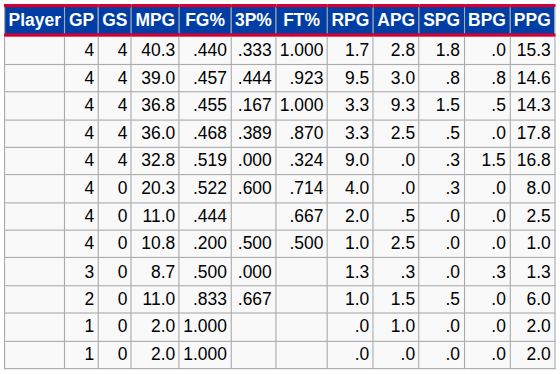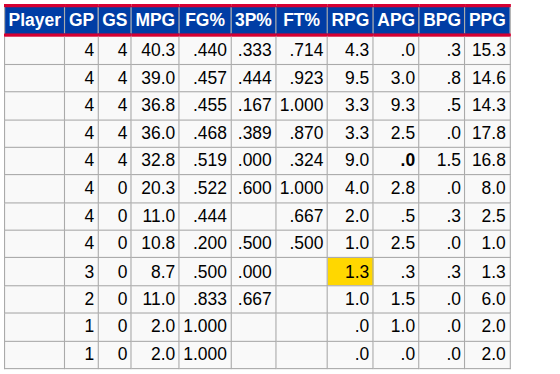- column: SPG | 1.8 | .8 | 1.5 | .5 | .3 | .3 | .0 | .0 | .0 | .5 | .0 | .0
40.3 | FT%: 1.000 -> .714
40.3 | RPG: 1.7 -> 4.3
40.3 | APG: 2.8 -> .0
40.3 | BPG: .0 -> .3
32.8 | APG: normal -> bold
20.3 | FT%: .714 -> 1.000
20.3 | APG: .0 -> 2.8
4 / 11.0 | BPG: .0 -> .3
8.7 | RPG: no background -> gold background
